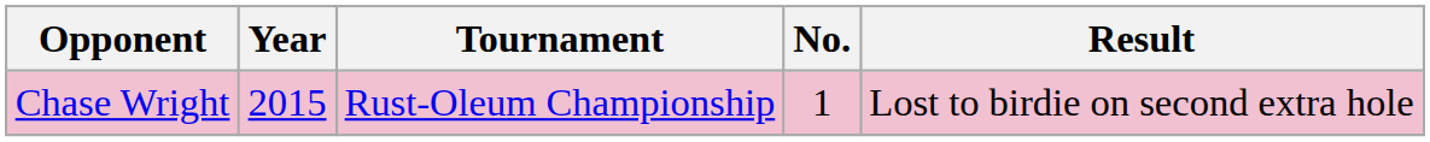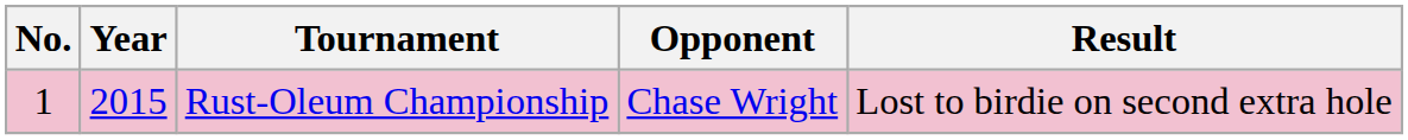columns swapped: No. <-> Opponent
